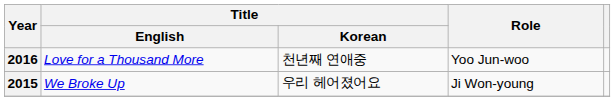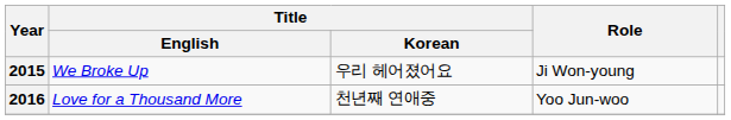rows swapped: 2015 <-> 2016
